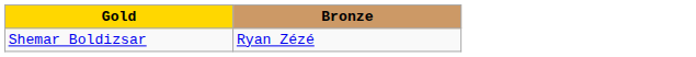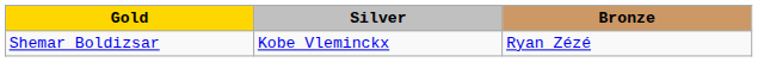+ column: Silver | Kobe Vleminckx
